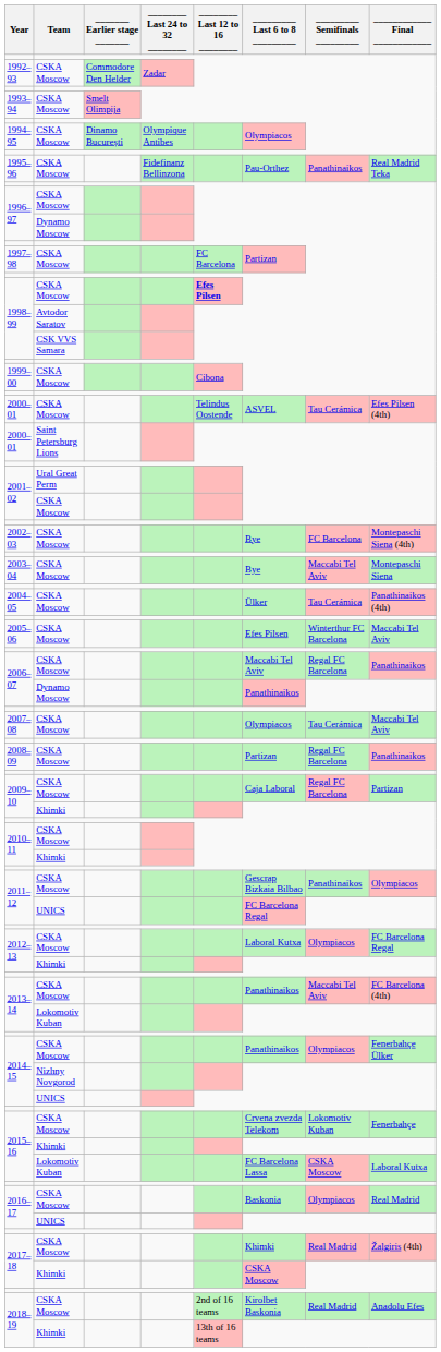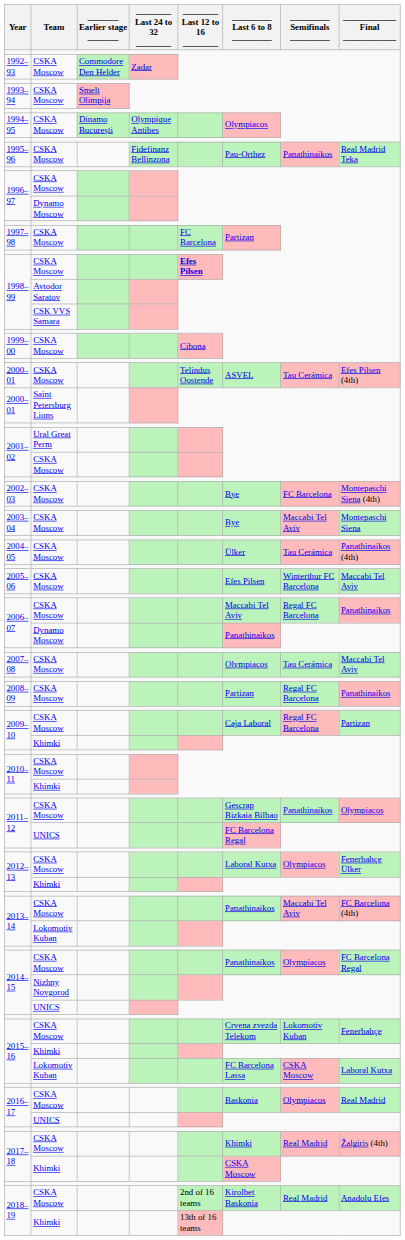2012–13 / CSKA Moscow | ____________ Final ____________: FC Barcelona Regal -> Fenerbahçe Ülker
2014–15 / CSKA Moscow | ____________ Final ____________: Fenerbahçe Ülker -> FC Barcelona Regal
